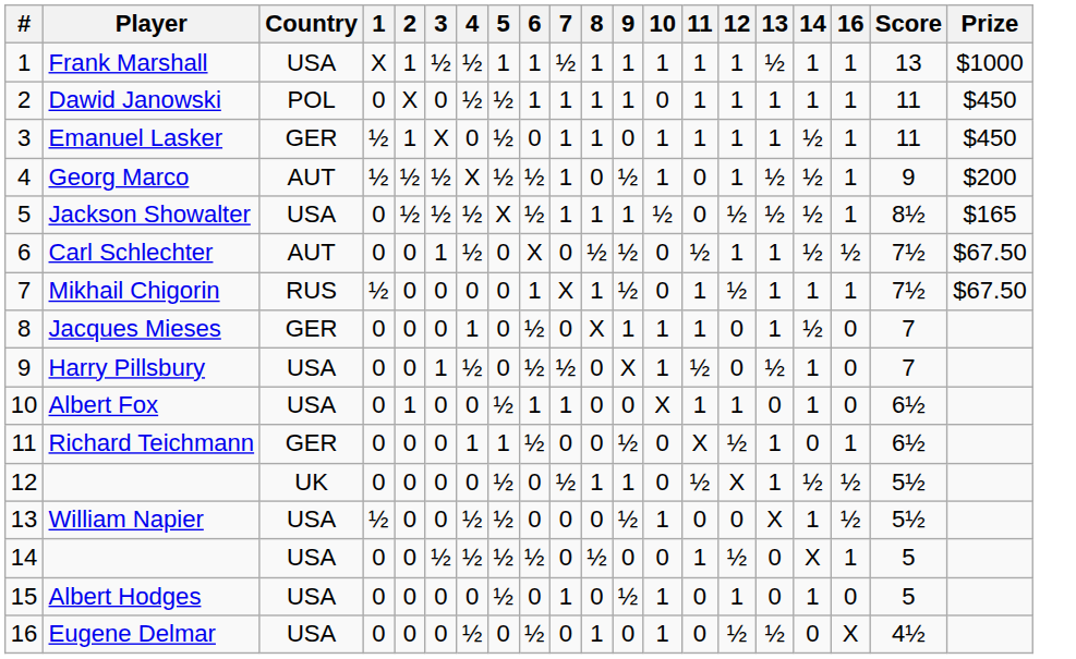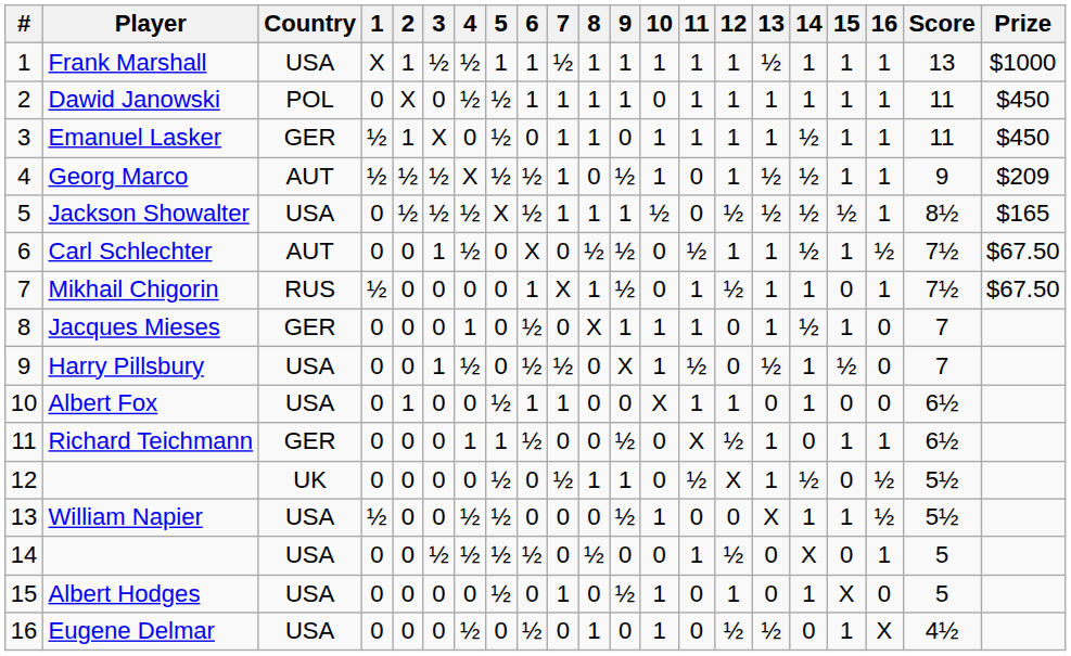+ column: 15 | 1 | 1 | 1 | 1 | ½ | 1 | 0 | 1 | ½ | 0 | 1 | 0 | 1 | 0 | X | 1
Georg Marco | Prize: $200 -> $209
